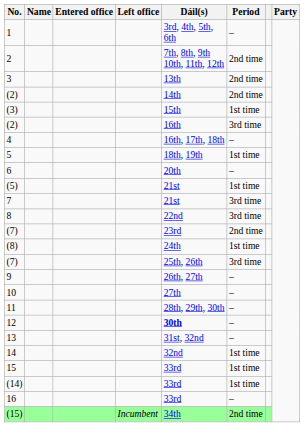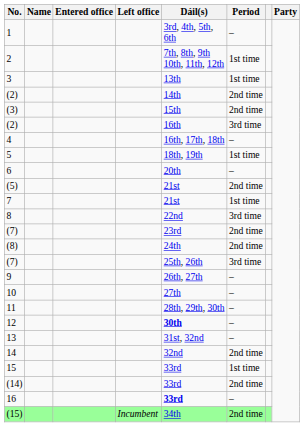2 | Period: 2nd time -> 1st time
3 | Period: 2nd time -> 1st time
(3) | Period: 1st time -> 2nd time
(5) | Period: 1st time -> 2nd time
7 | Period: 3rd time -> 1st time
(8) | Period: 1st time -> 2nd time
14 | Period: 1st time -> 2nd time
(14) | Period: 1st time -> 2nd time
16 | Dáil(s): normal -> bold
